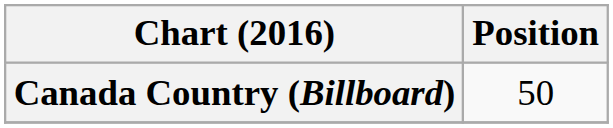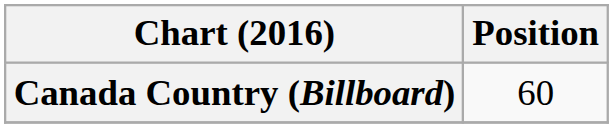Canada Country (Billboard) | Position: 50 -> 60
